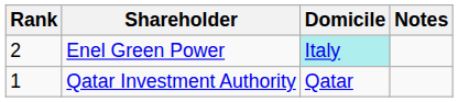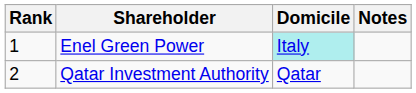Enel Green Power | Rank: 2 -> 1
Qatar Investment Authority | Rank: 1 -> 2
